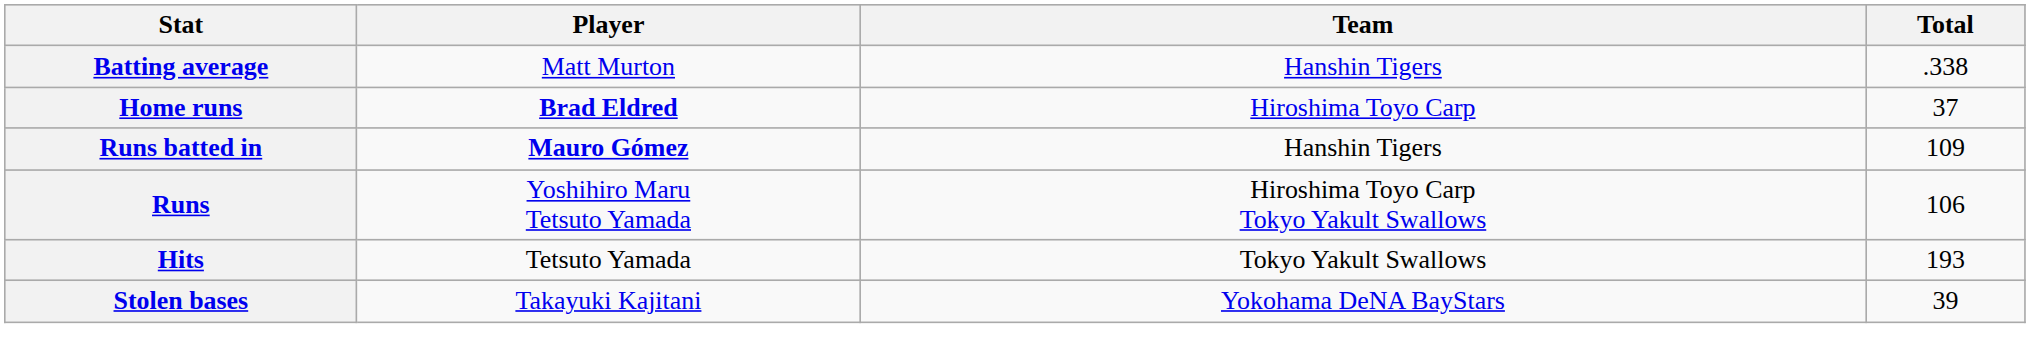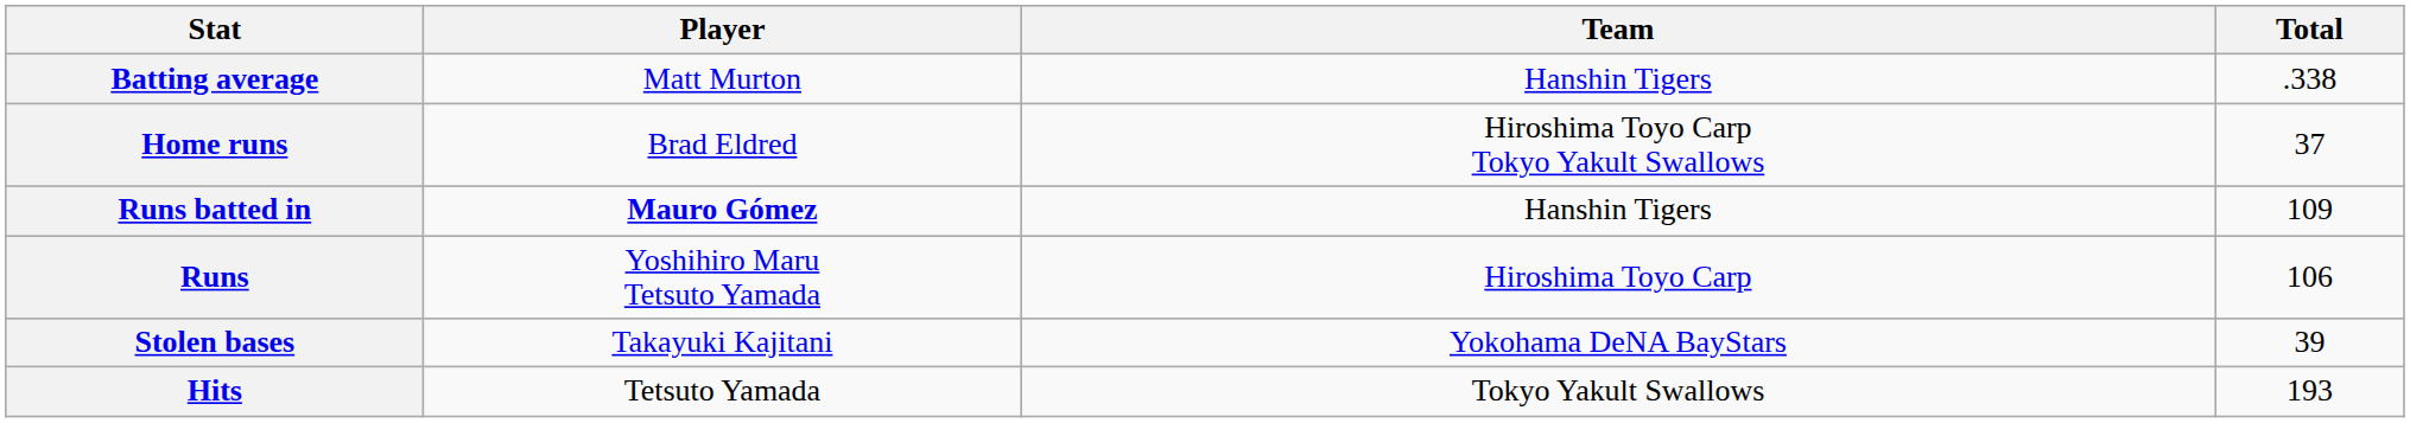Home runs | Player: bold -> normal
Home runs | Team: Hiroshima Toyo Carp -> Hiroshima Toyo Carp Tokyo Yakult Swallows
Runs | Team: Hiroshima Toyo Carp Tokyo Yakult Swallows -> Hiroshima Toyo Carp
rows swapped: Hits <-> Stolen bases
